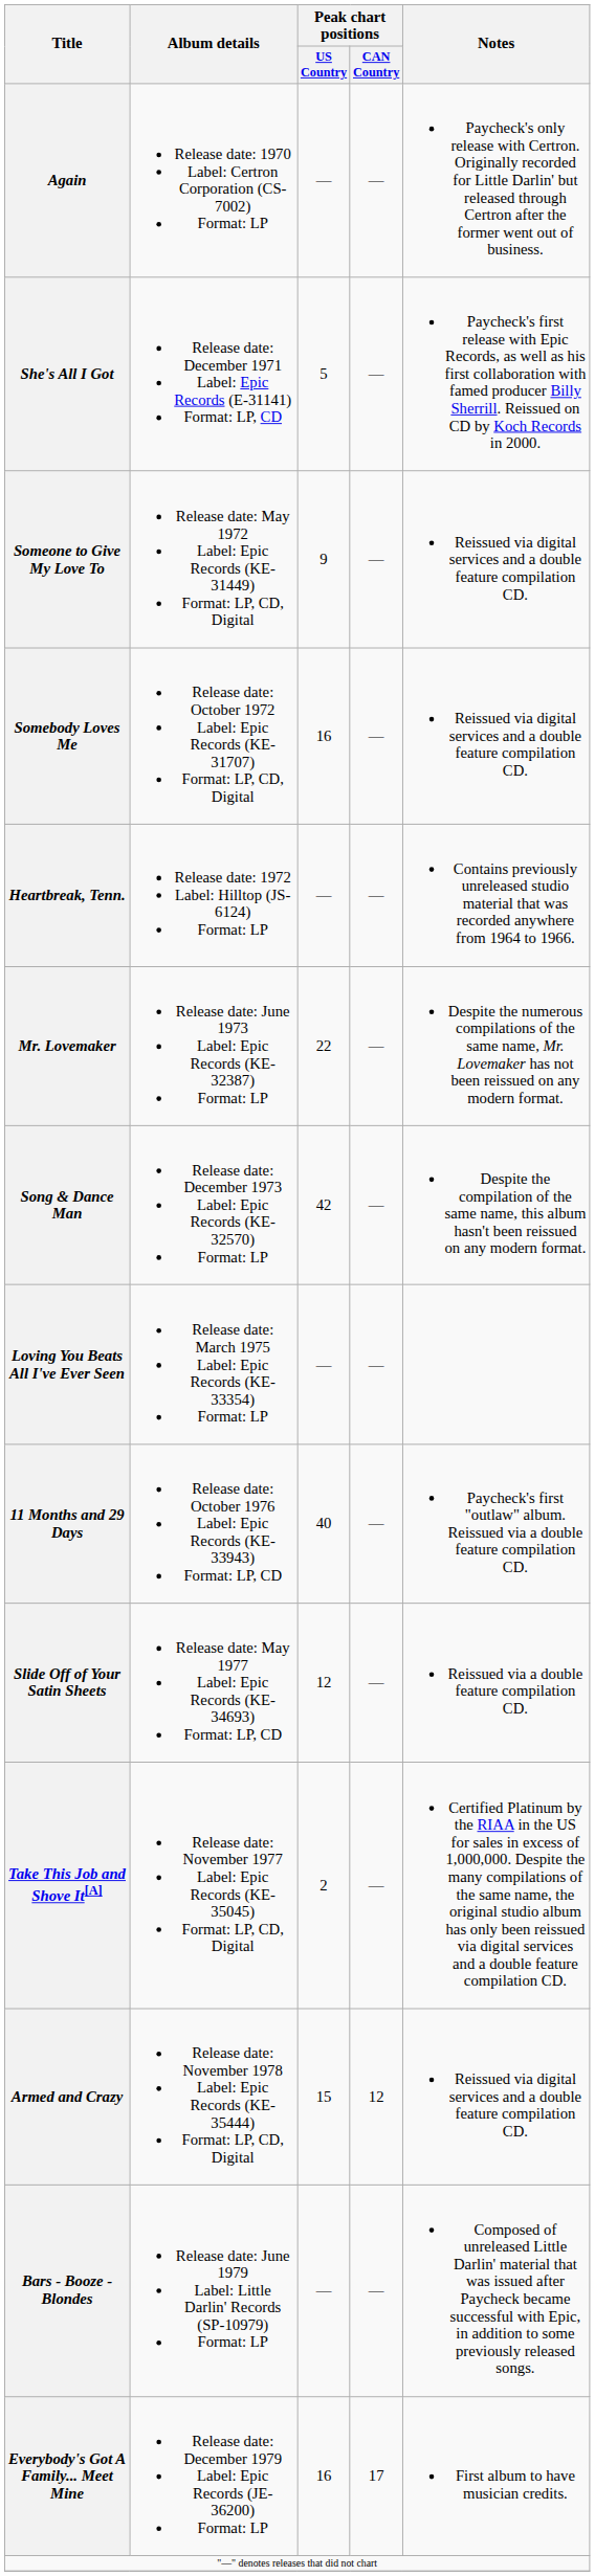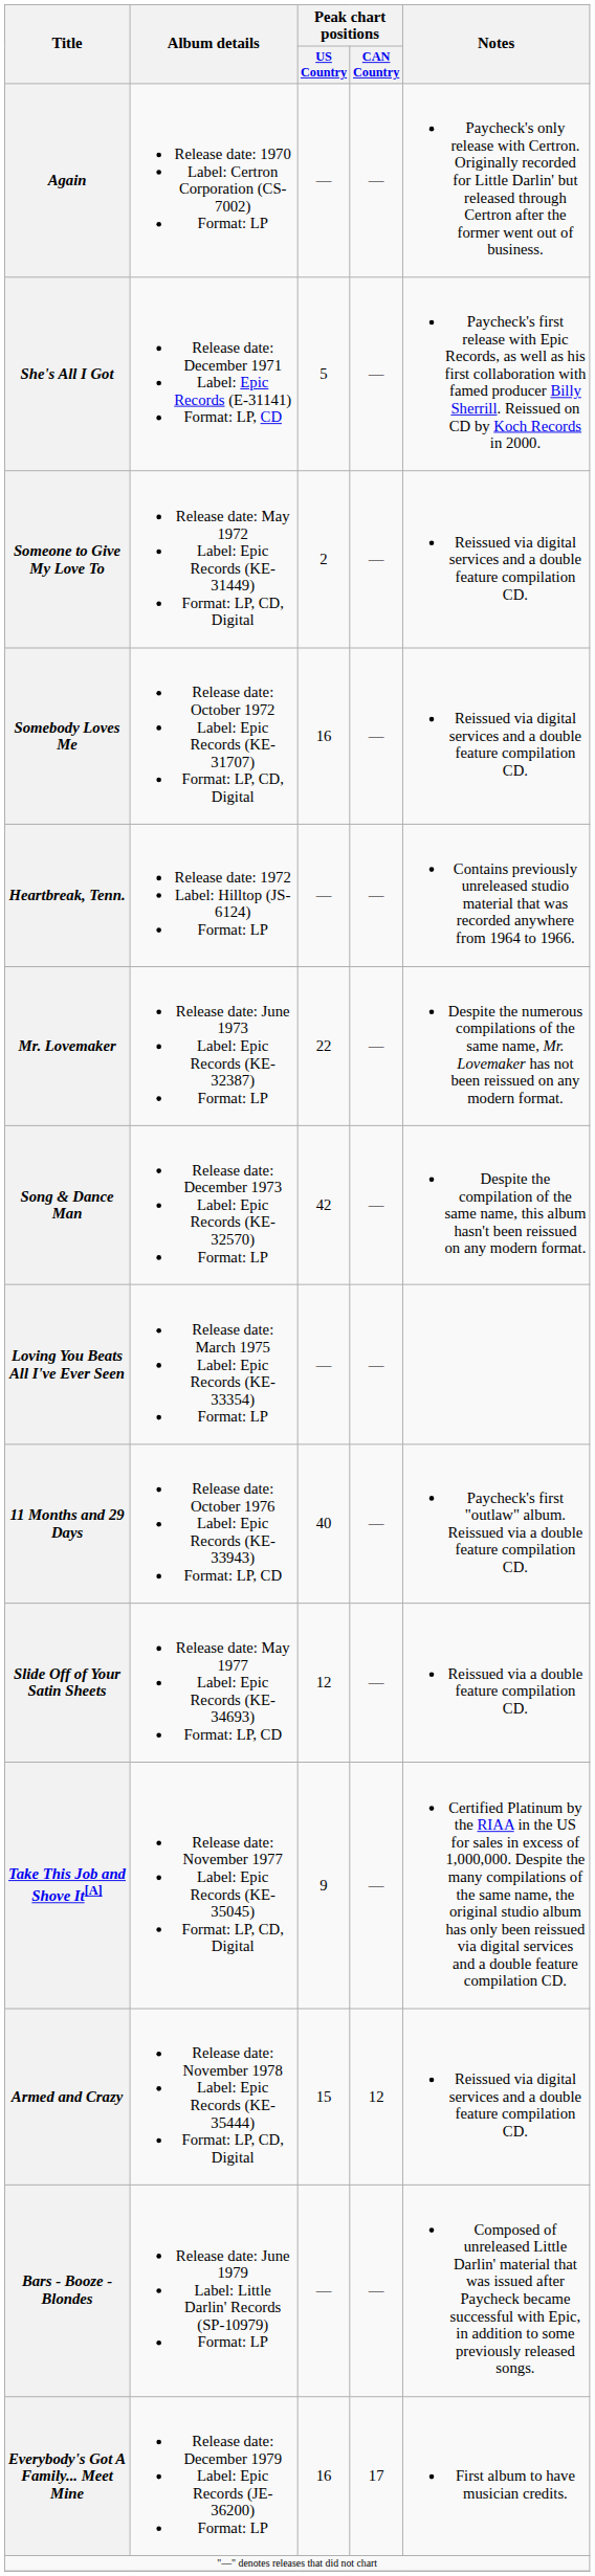Someone to Give My Love To | Peak chart positions / US Country: 9 -> 2
Take This Job and Shove It[A] | Peak chart positions / US Country: 2 -> 9
